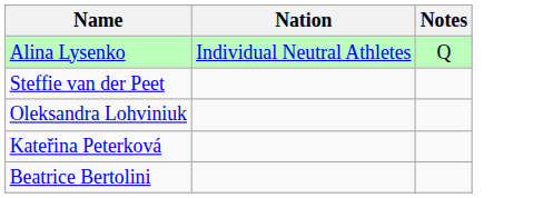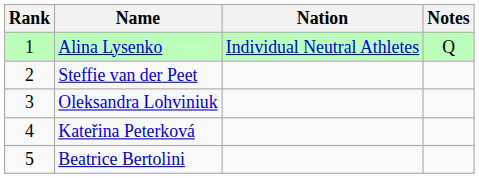+ column: Rank | 1 | 2 | 3 | 4 | 5
